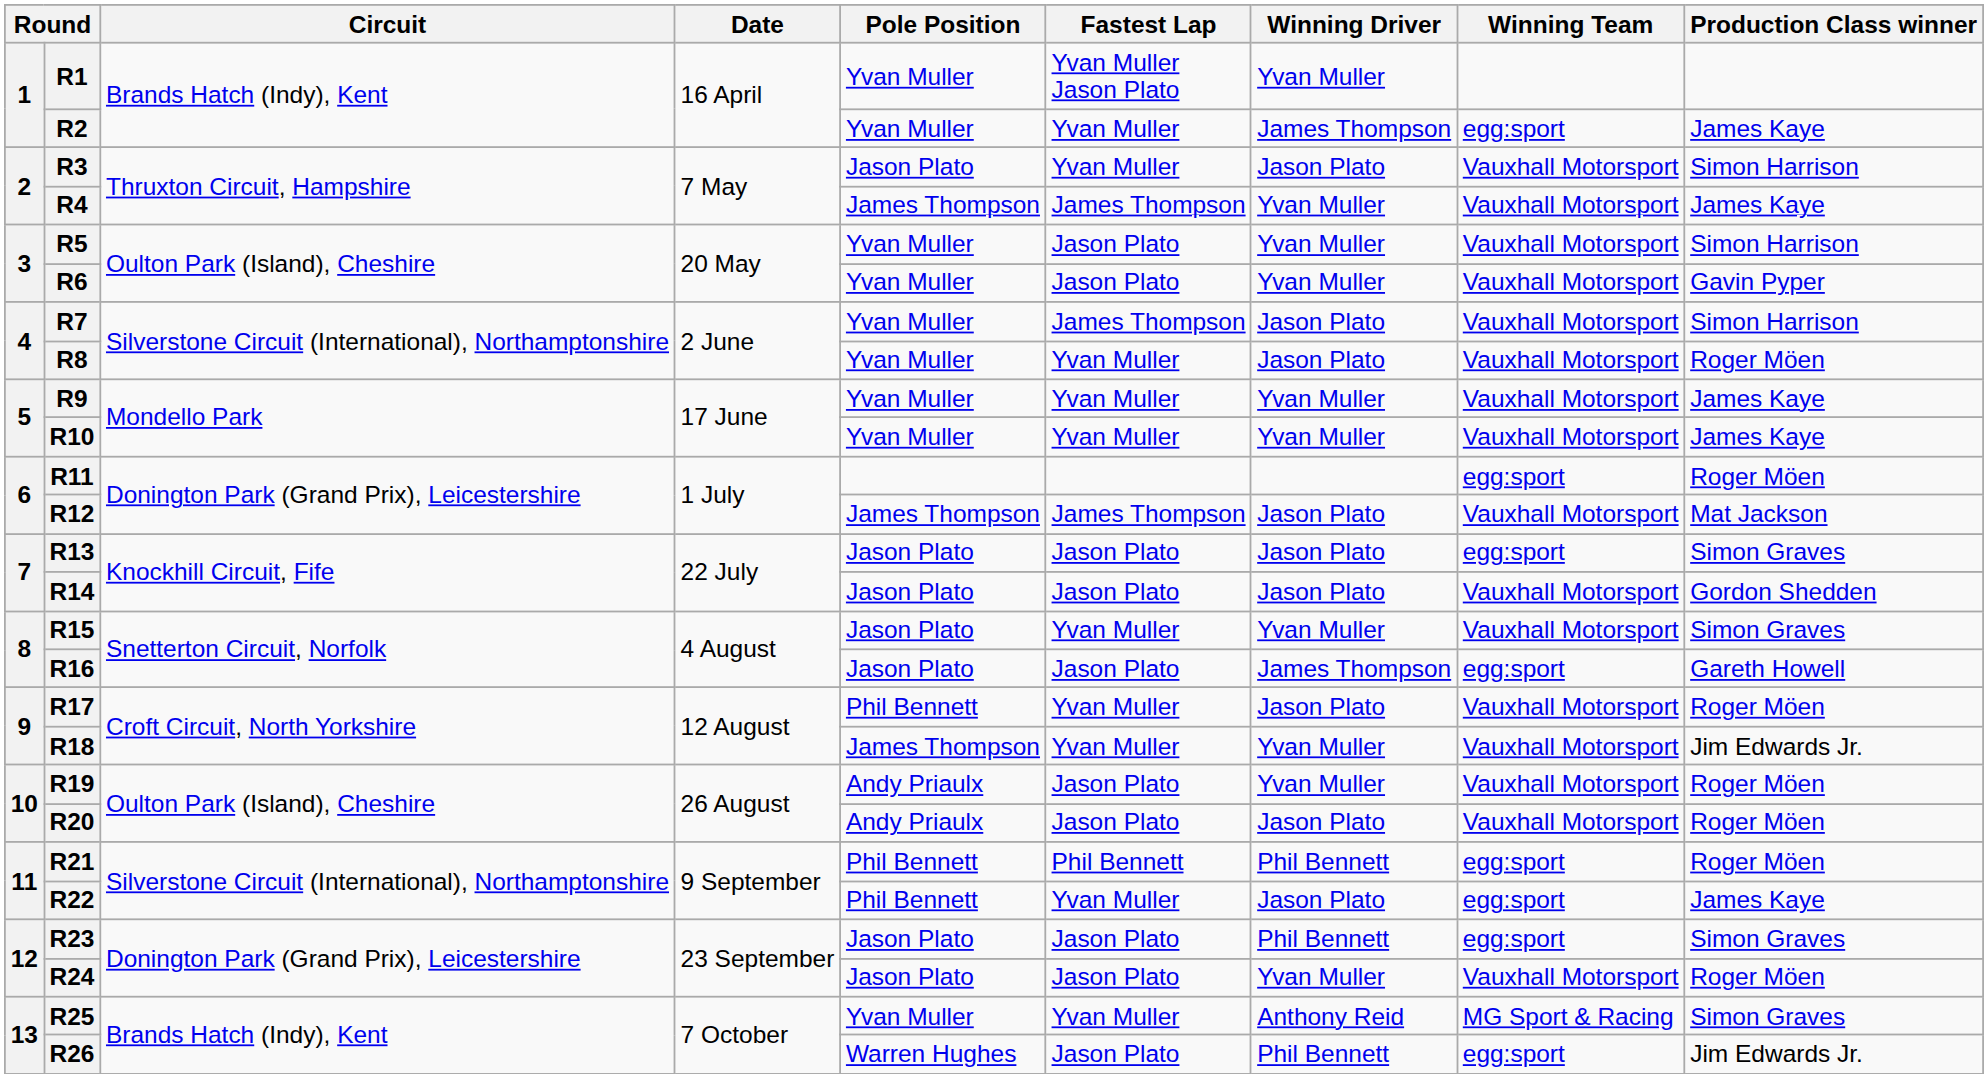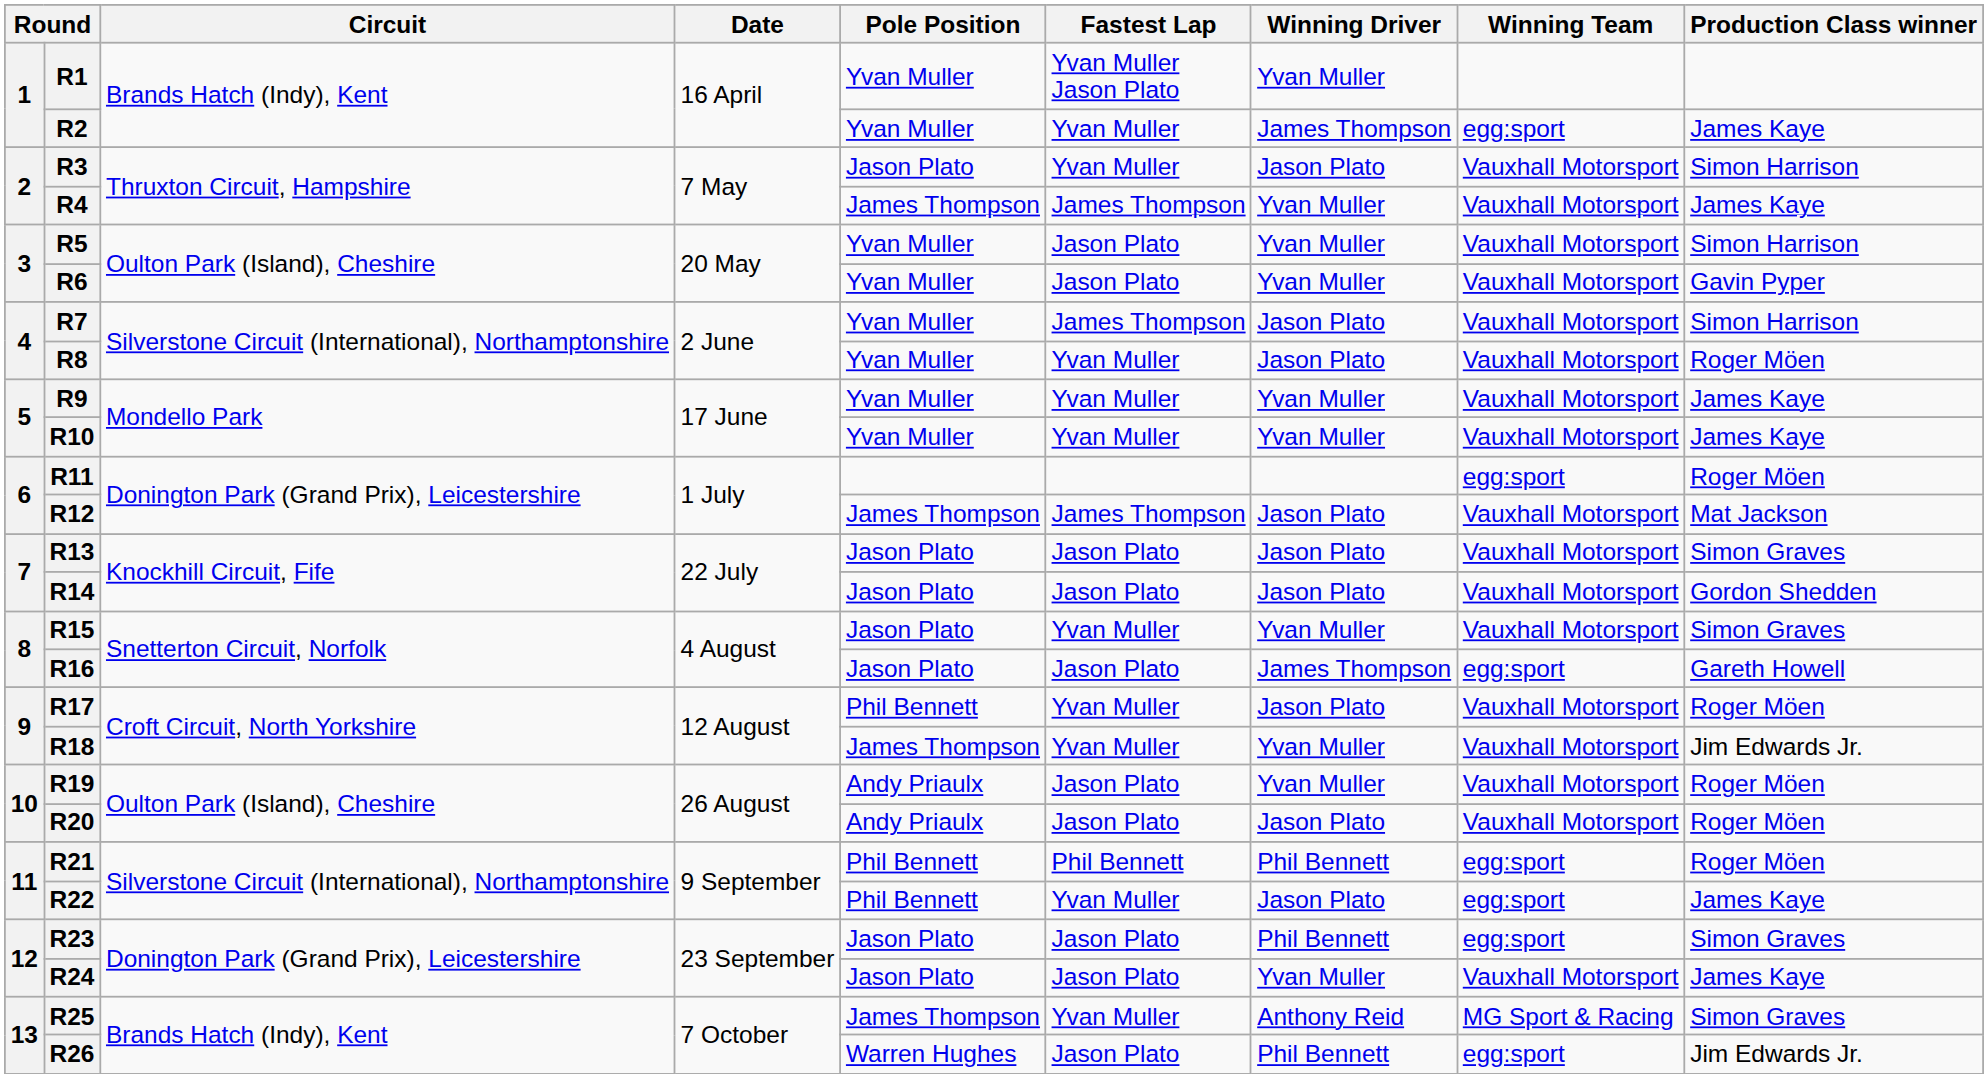R13 | Winning Team: egg:sport -> Vauxhall Motorsport
R24 | Production Class winner: Roger Möen -> James Kaye
R25 | Pole Position: Yvan Muller -> James Thompson
